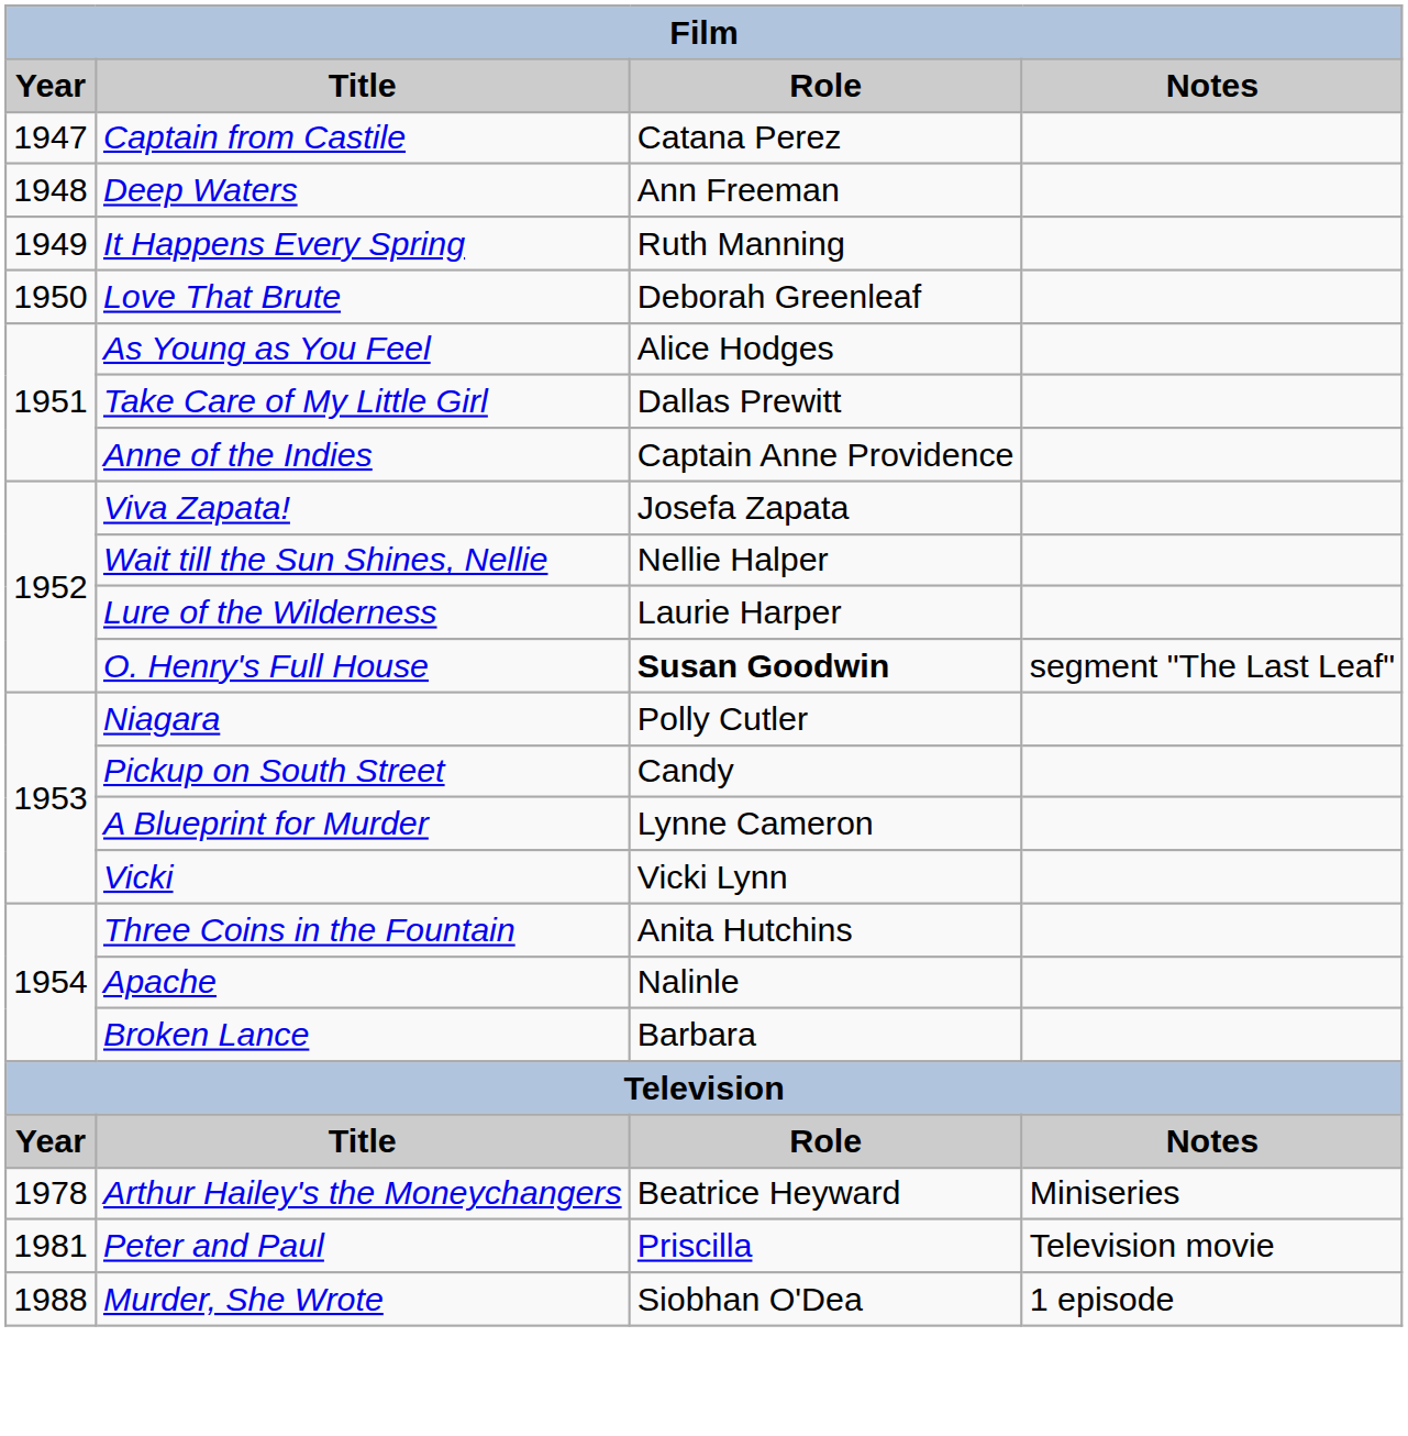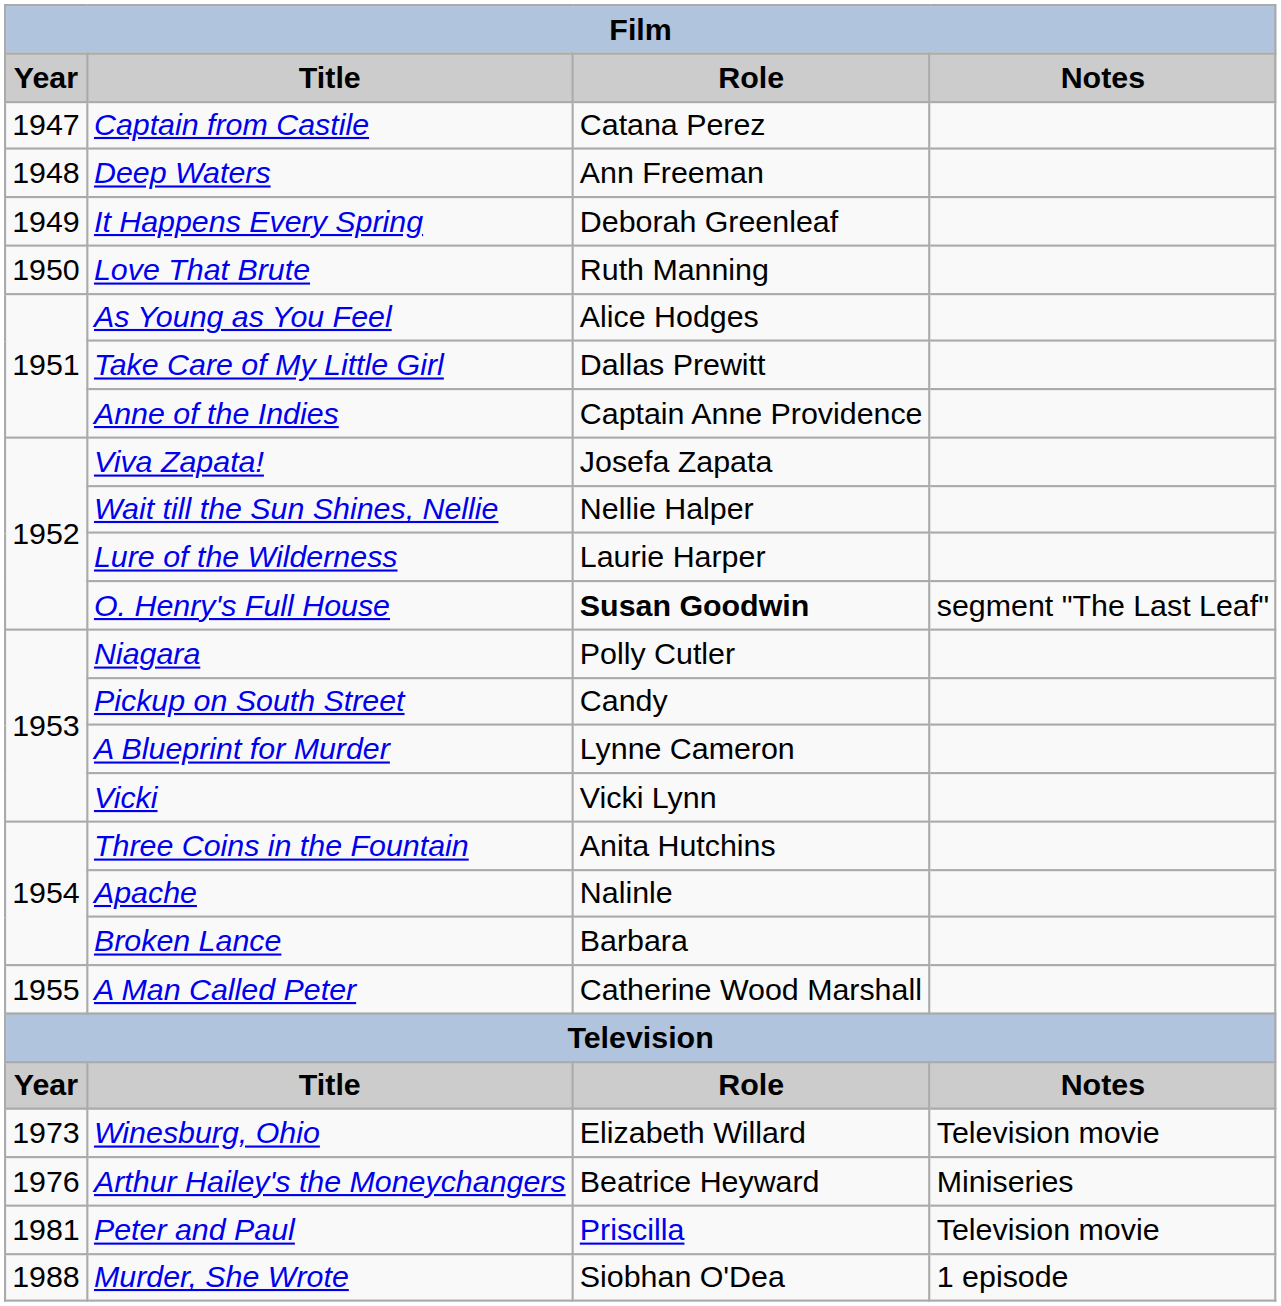It Happens Every Spring | Role: Ruth Manning -> Deborah Greenleaf
Love That Brute | Role: Deborah Greenleaf -> Ruth Manning
+ row: 1955 | A Man Called Peter | Catherine Wood Marshall
+ row: 1973 | Winesburg, Ohio | Elizabeth Willard | Television movie
Arthur Hailey's the Moneychangers | Year: 1978 -> 1976
